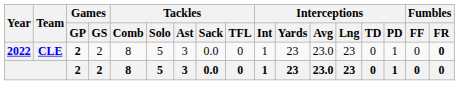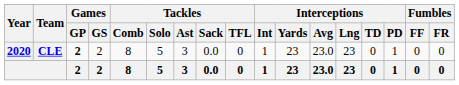CLE | Year: 2022 -> 2020
CLE | Fumbles / FR: bold -> normal
